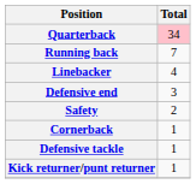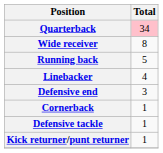+ row: Wide receiver | 8
Running back | Total: 7 -> 5
- row: Safety | 2
